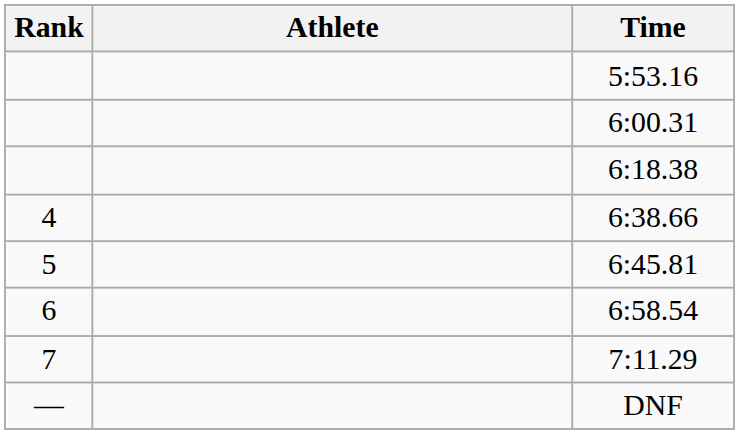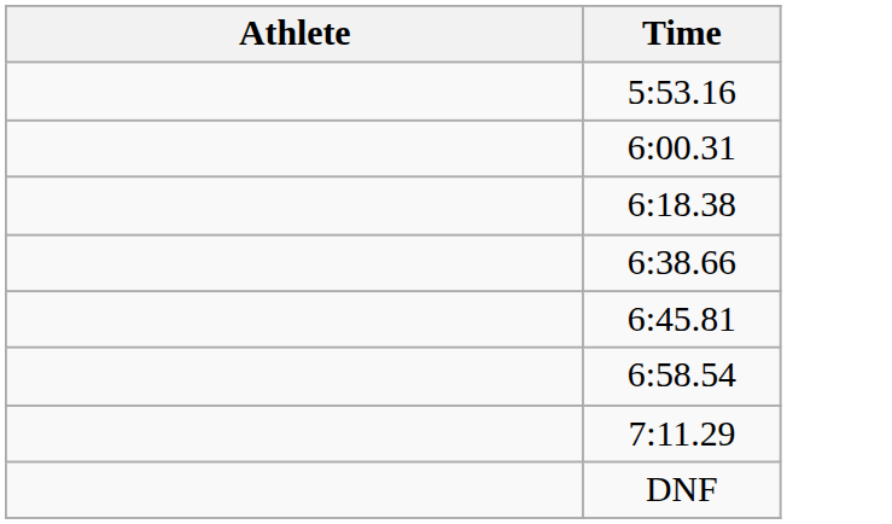- column: Rank | 4 | 5 | 6 | 7 | —
